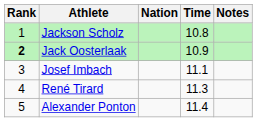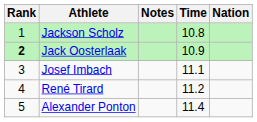columns swapped: Nation <-> Notes
René Tirard | Time: 11.3 -> 11.2
